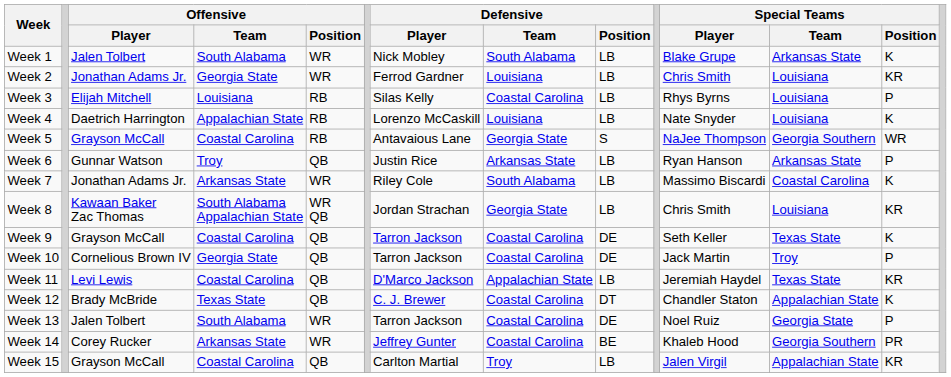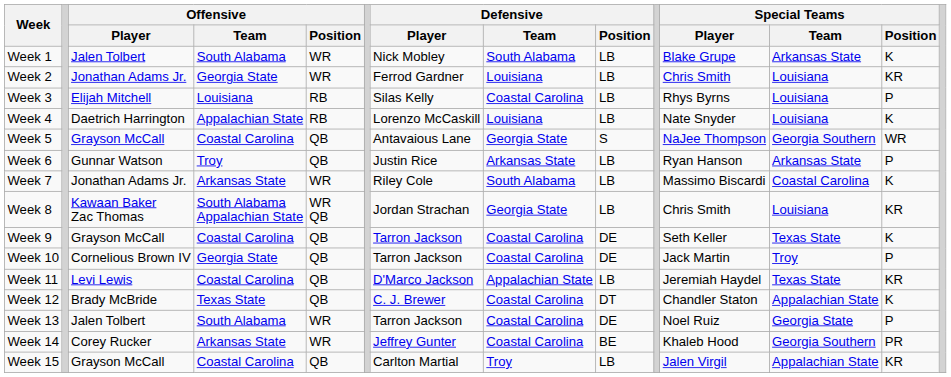Week 5 | Offensive / Position: RB -> QB
